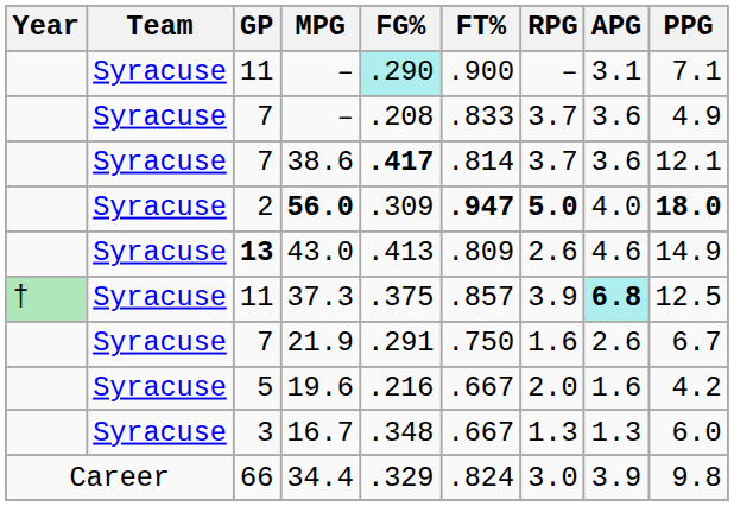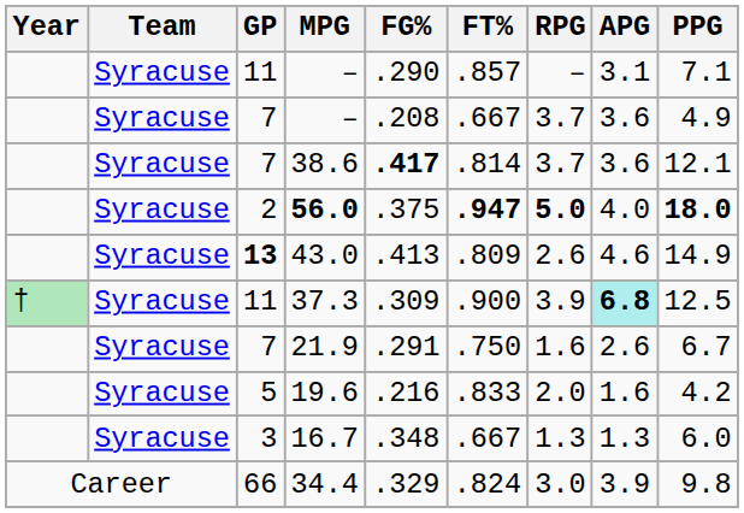11 / – | FG%: paleturquoise background -> no background
11 / – | FT%: .900 -> .857
7 / – | FT%: .833 -> .667
56.0 | FG%: .309 -> .375
37.3 | FG%: .375 -> .309
37.3 | FT%: .857 -> .900
19.6 | FT%: .667 -> .833
